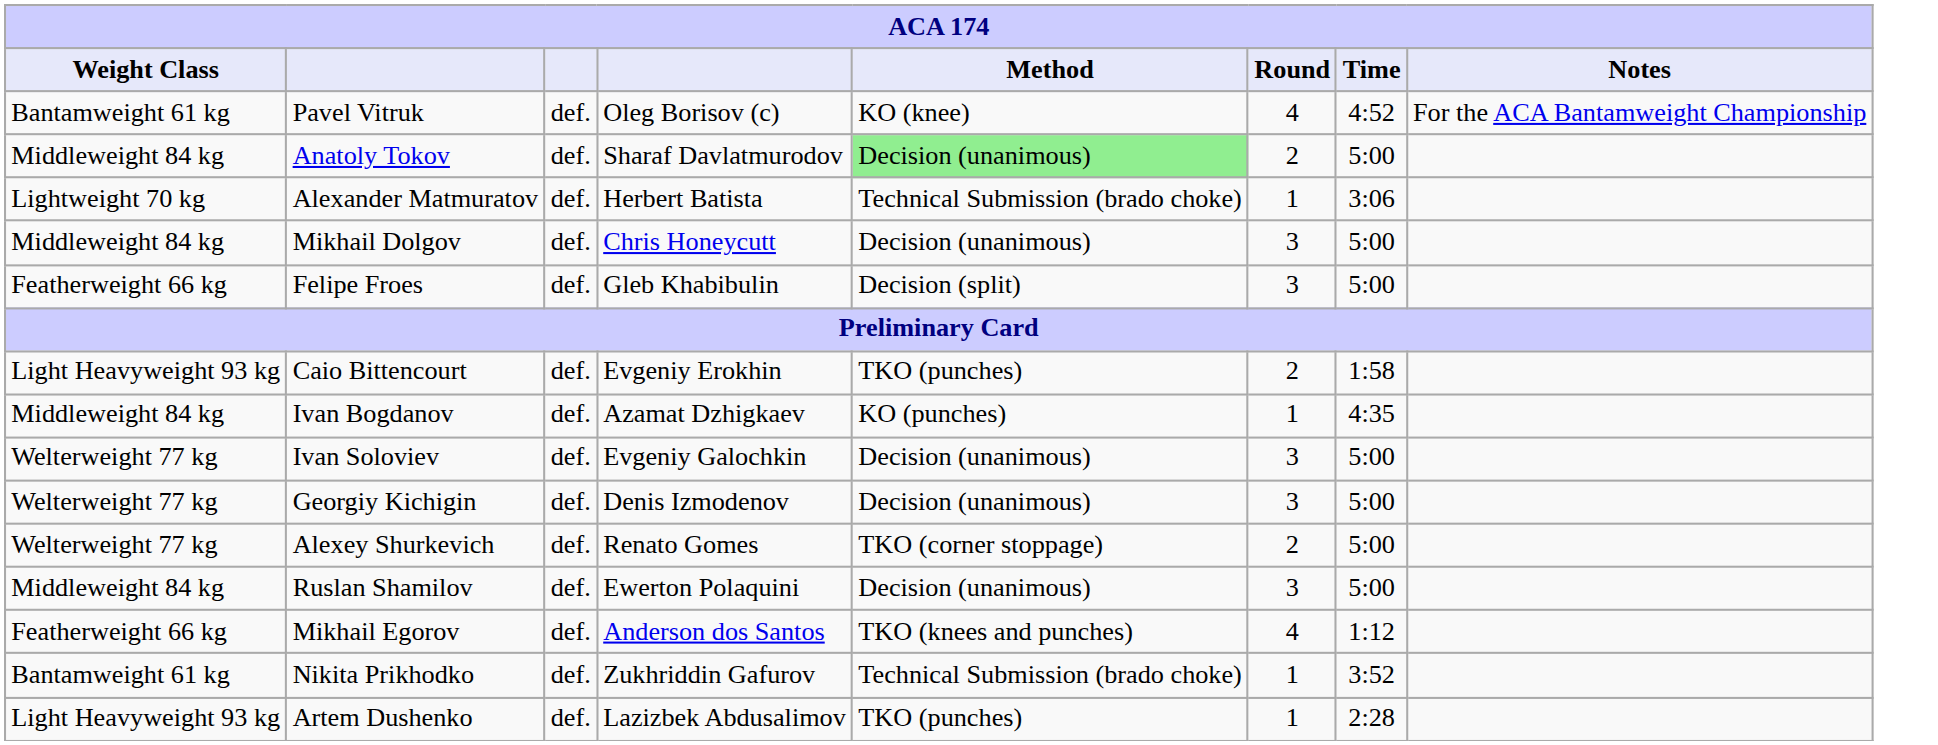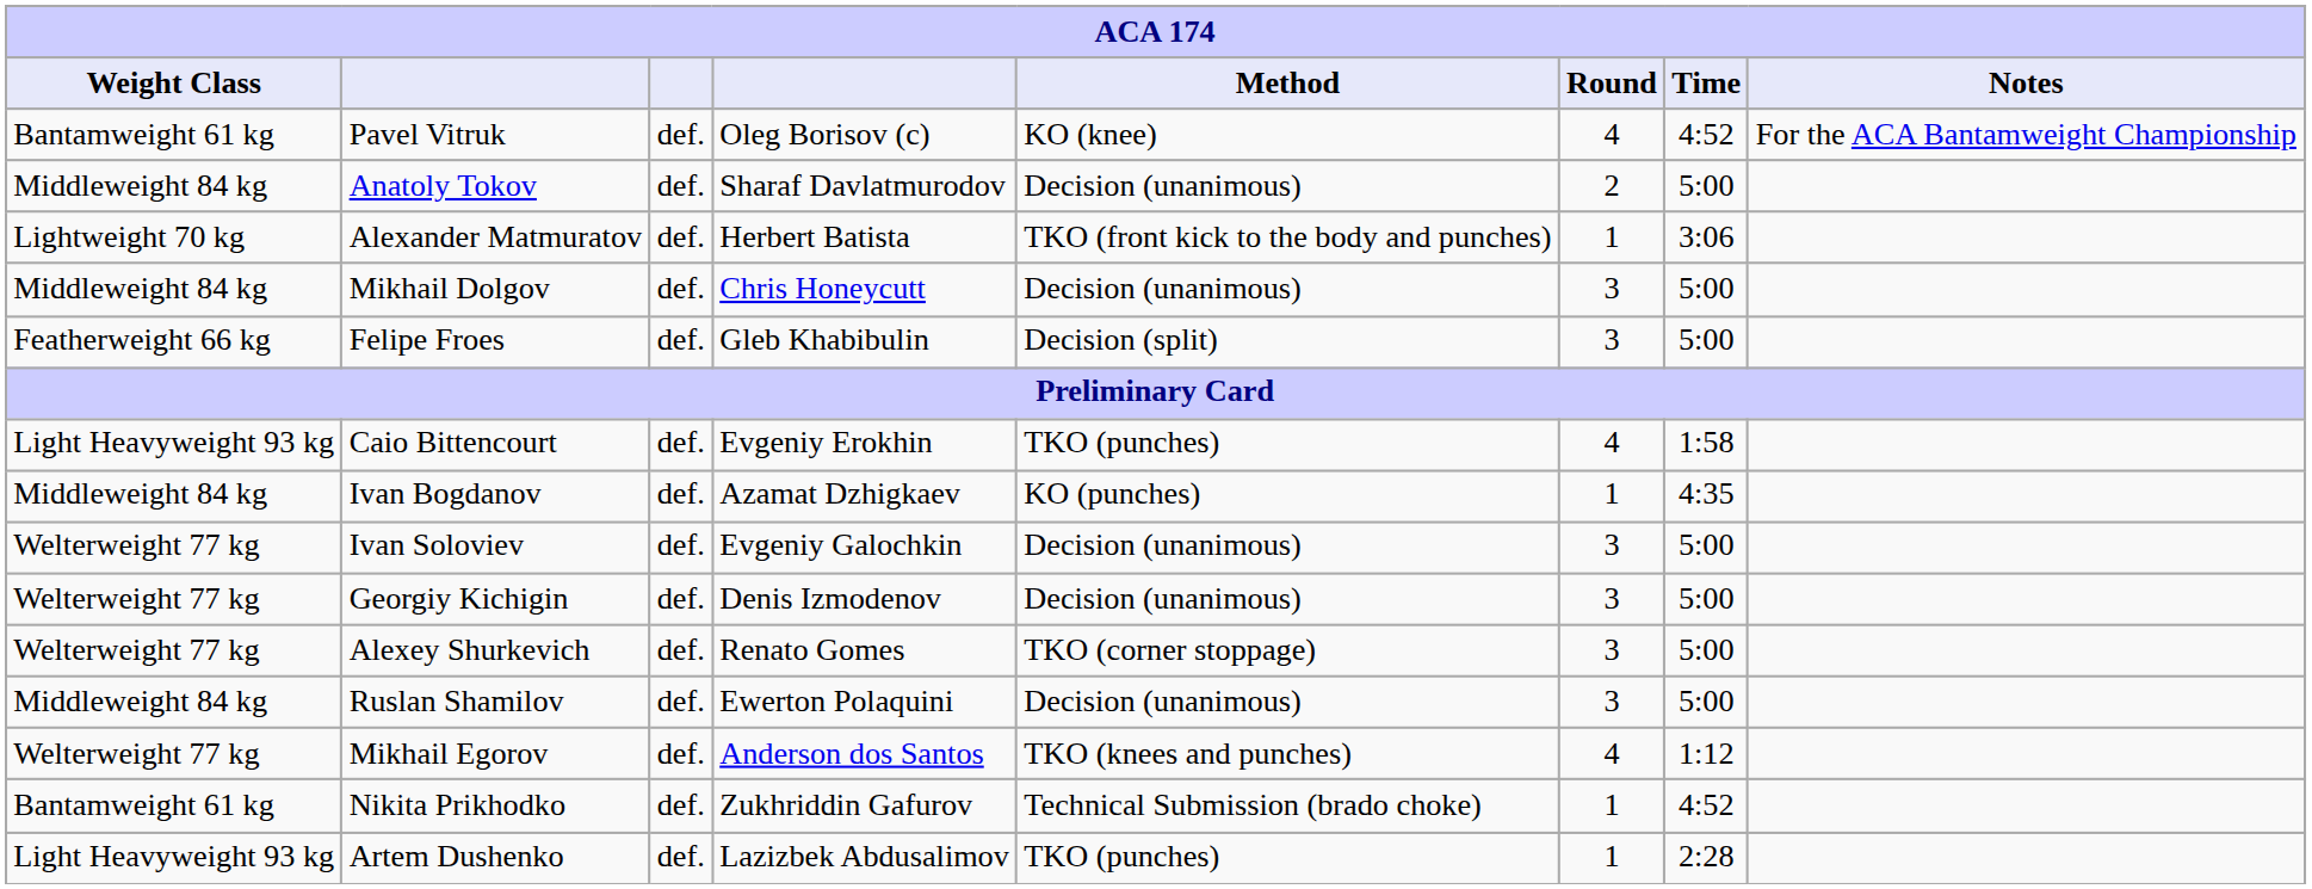Anatoly Tokov | Method: lightgreen background -> no background
Alexander Matmuratov | Method: Technical Submission (brado choke) -> TKO (front kick to the body and punches)
Caio Bittencourt | Round: 2 -> 4
Alexey Shurkevich | Round: 2 -> 3
Mikhail Egorov | Weight Class: Featherweight 66 kg -> Welterweight 77 kg
Nikita Prikhodko | Time: 3:52 -> 4:52
